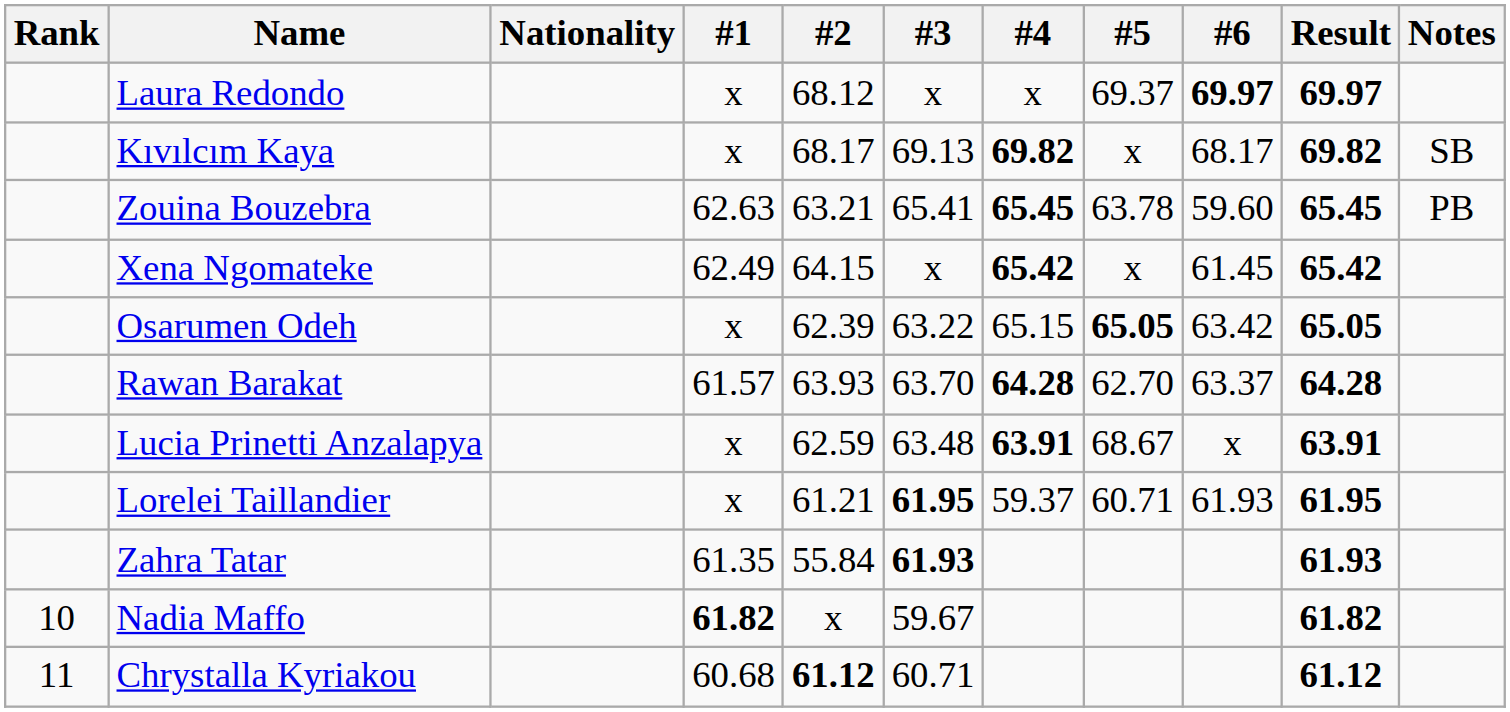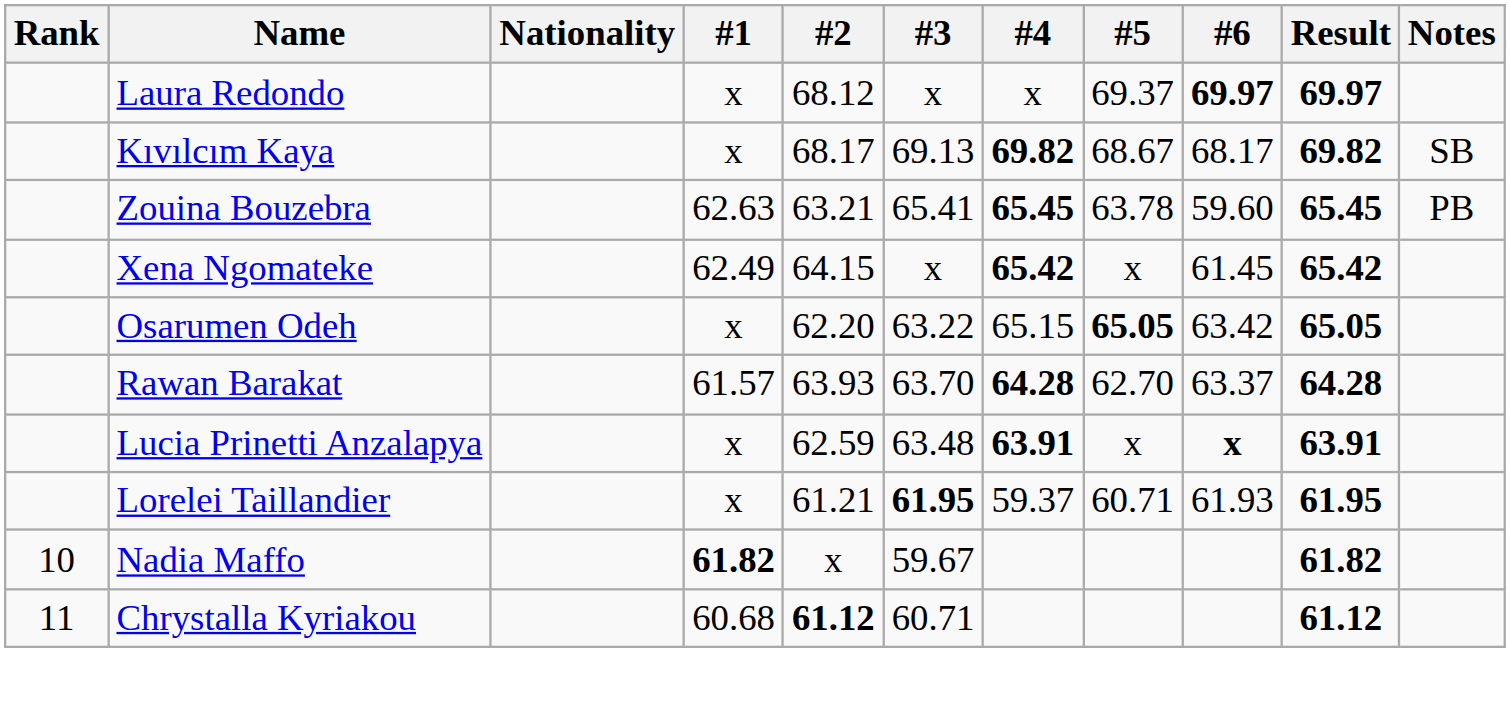Kıvılcım Kaya | #5: x -> 68.67
Osarumen Odeh | #2: 62.39 -> 62.20
Lucia Prinetti Anzalapya | #5: 68.67 -> x
Lucia Prinetti Anzalapya | #6: normal -> bold
- row: Zahra Tatar | 61.35 | 55.84 | 61.93 | 61.93
